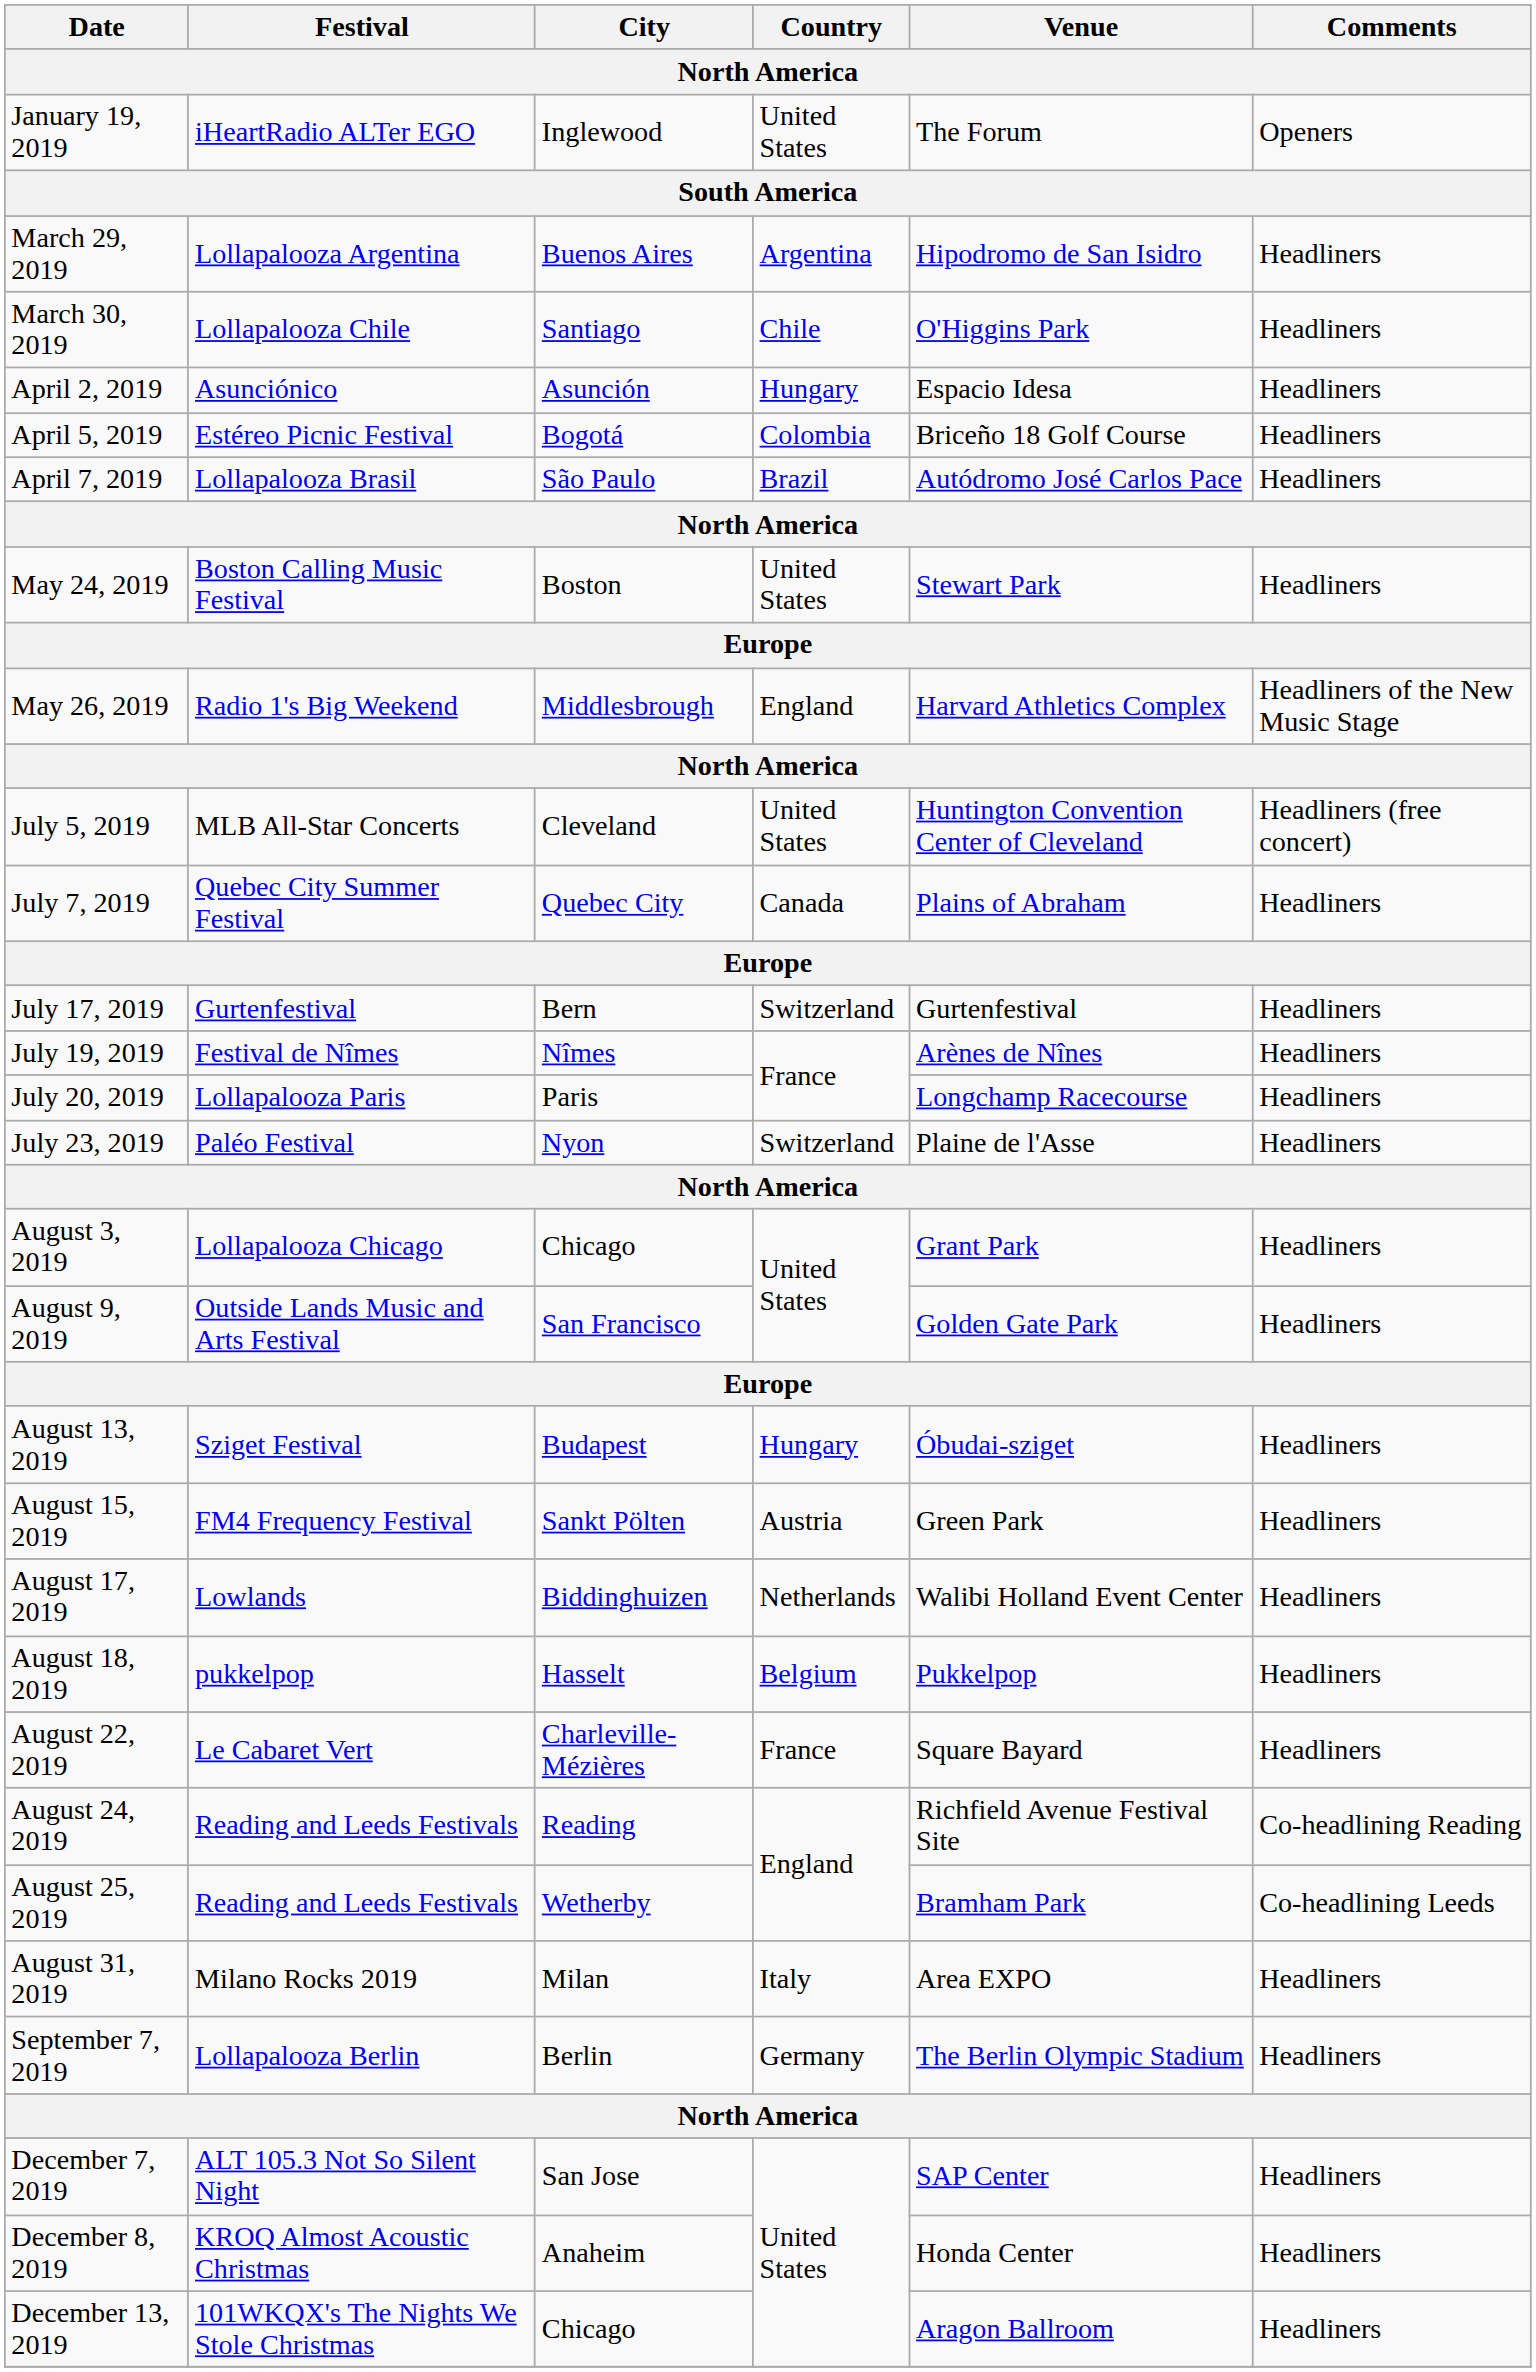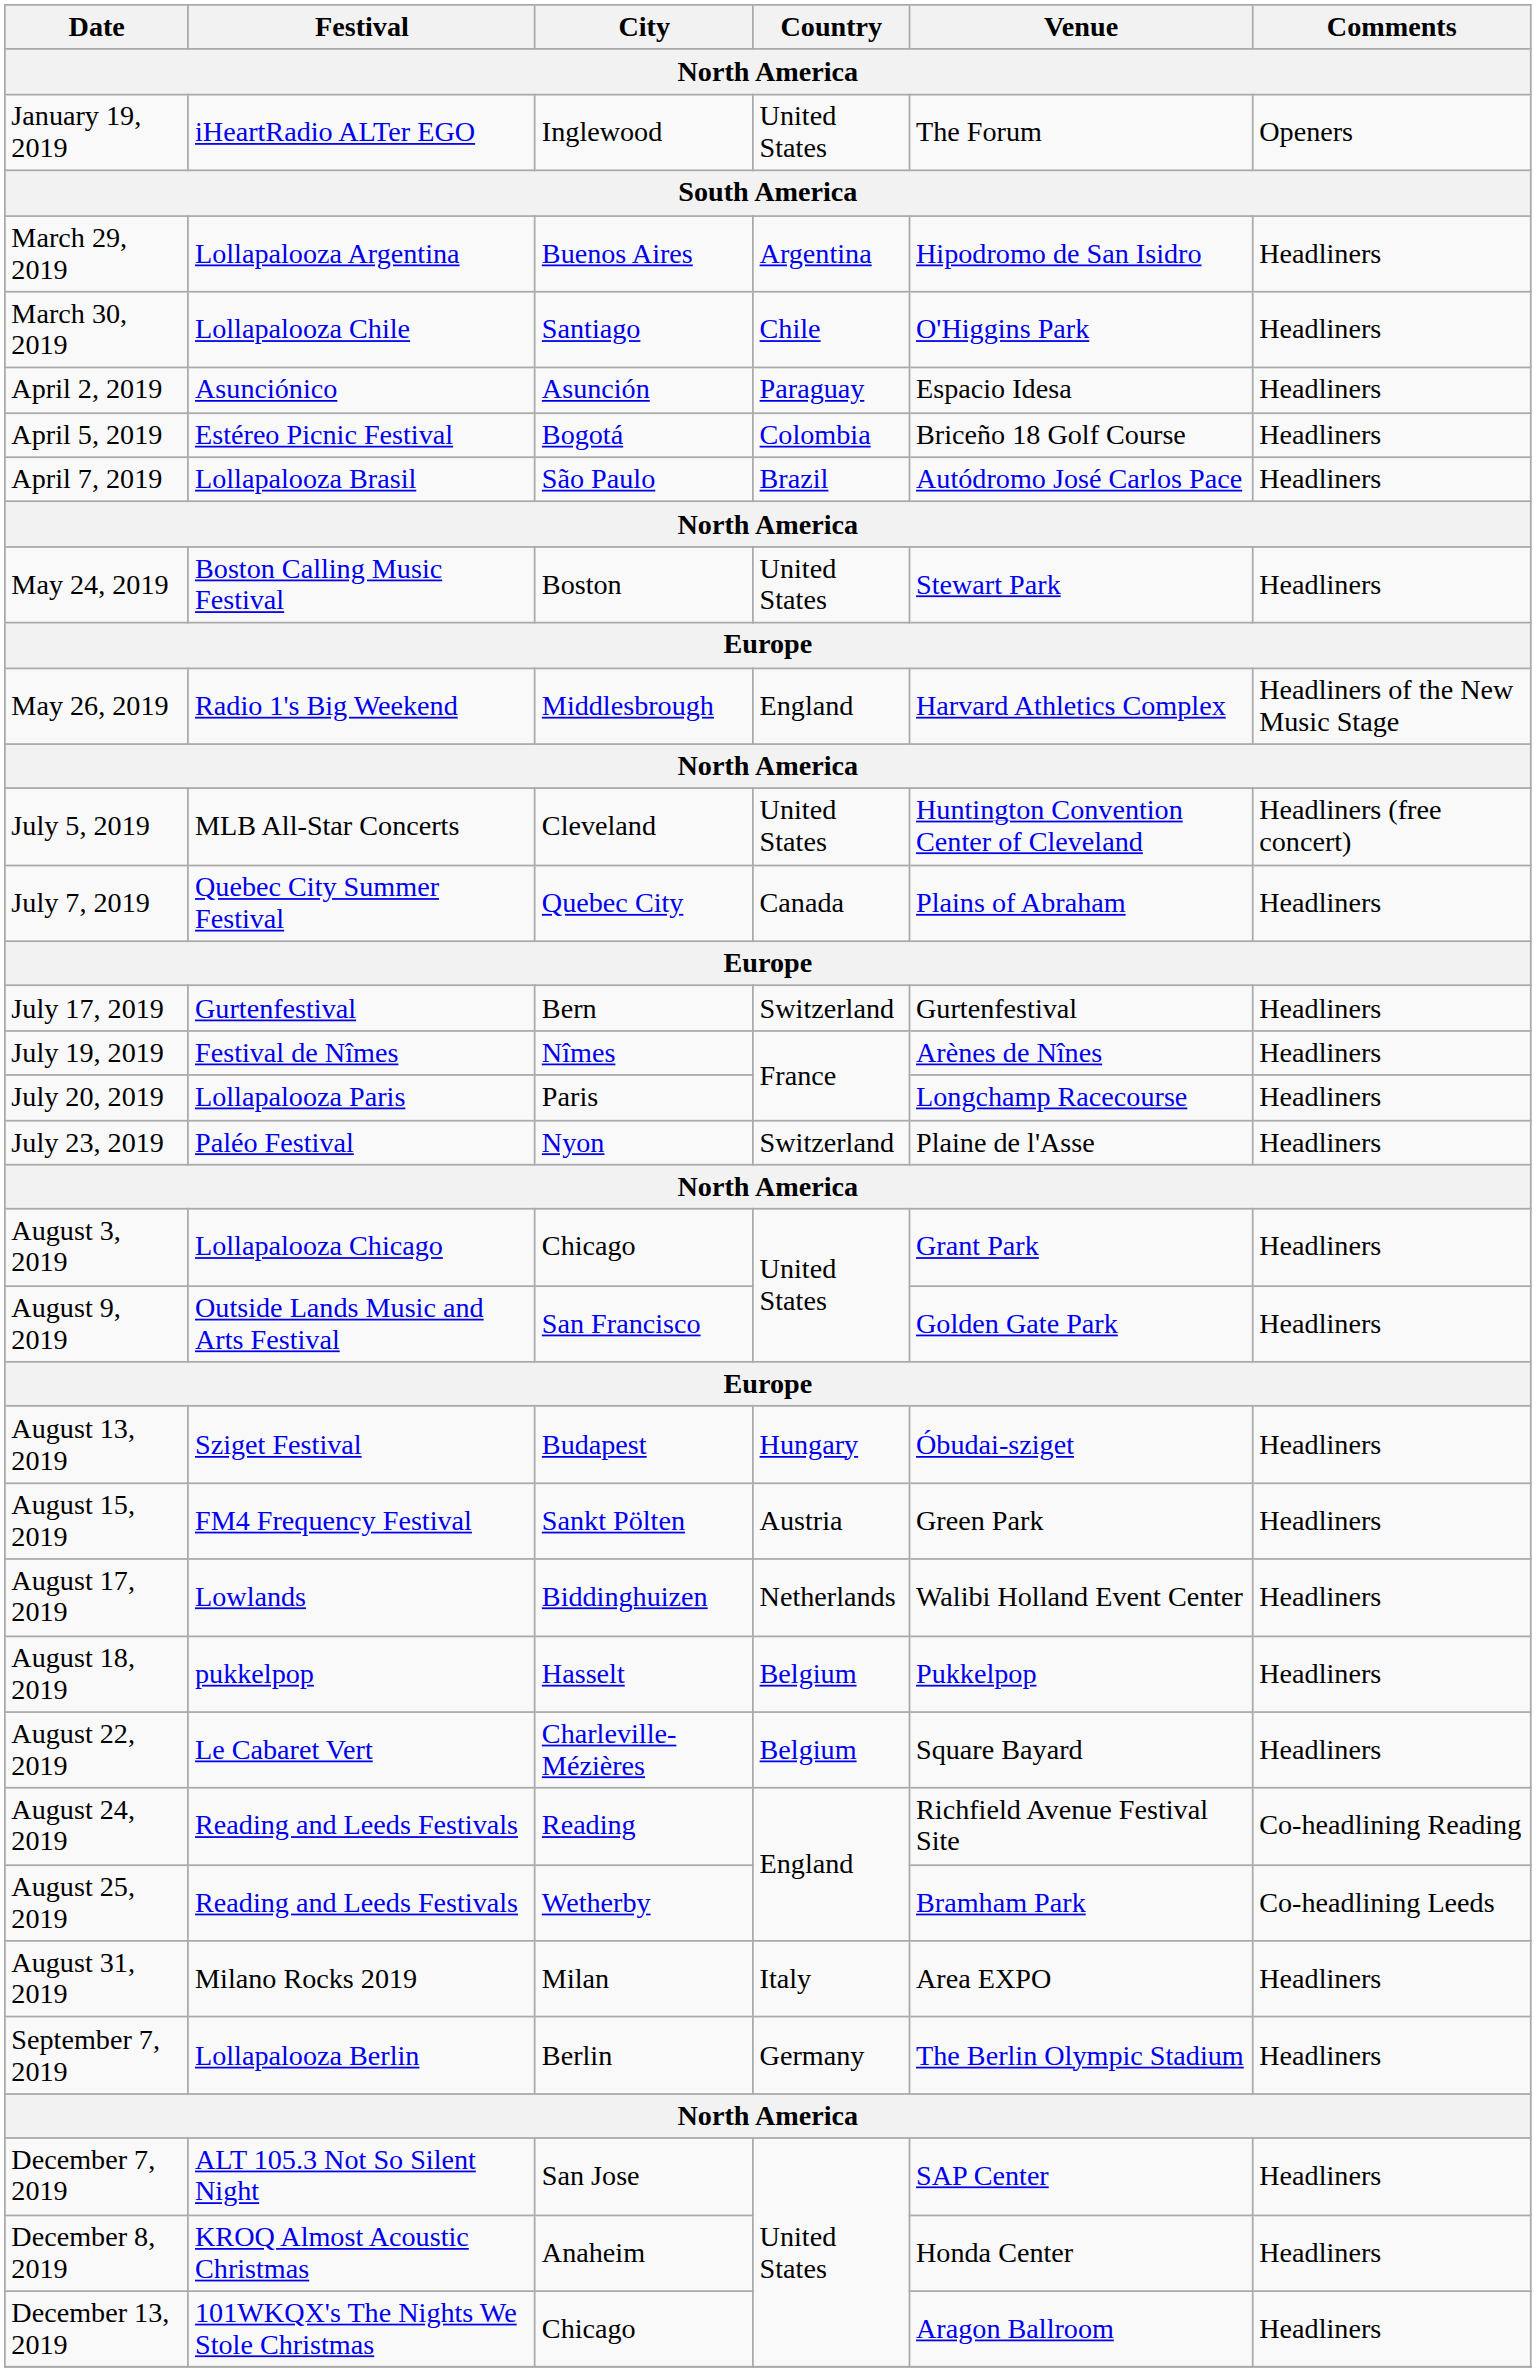April 2, 2019 | Country: Hungary -> Paraguay
August 22, 2019 | Country: France -> Belgium
